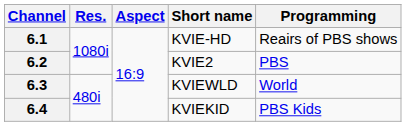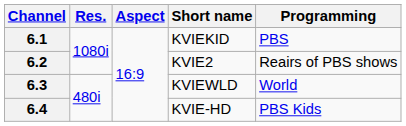6.1 | Short name: KVIE-HD -> KVIEKID
6.1 | Programming: Reairs of PBS shows -> PBS
6.2 | Programming: PBS -> Reairs of PBS shows
6.4 | Short name: KVIEKID -> KVIE-HD
